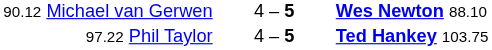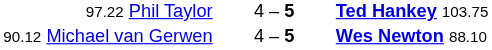rows swapped: 90.12 Michael van Gerwen <-> 97.22 Phil Taylor
